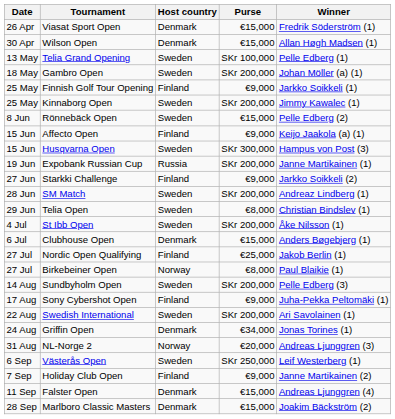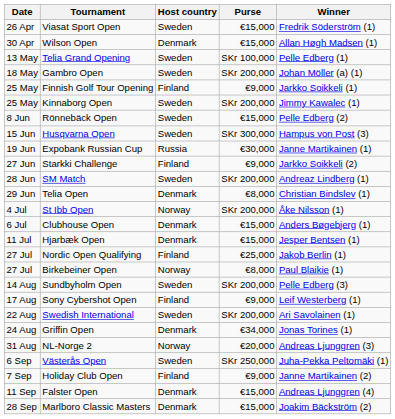Viasat Sport Open | Host country: Denmark -> Sweden
- row: 15 Jun | Affecto Open | Finland | €9,000 | Keijo Jaakola (a) (1)
Expobank Russian Cup | Purse: SKr 200,000 -> €30,000
Telia Open | Host country: Sweden -> Denmark
St Ibb Open | Host country: Sweden -> Norway
+ row: 11 Jul | Hjarbæk Open | Denmark | €15,000 | Jesper Bentsen (1)
Sony Cybershot Open | Winner: Juha-Pekka Peltomäki (1) -> Leif Westerberg (1)
Västerås Open | Winner: Leif Westerberg (1) -> Juha-Pekka Peltomäki (1)
